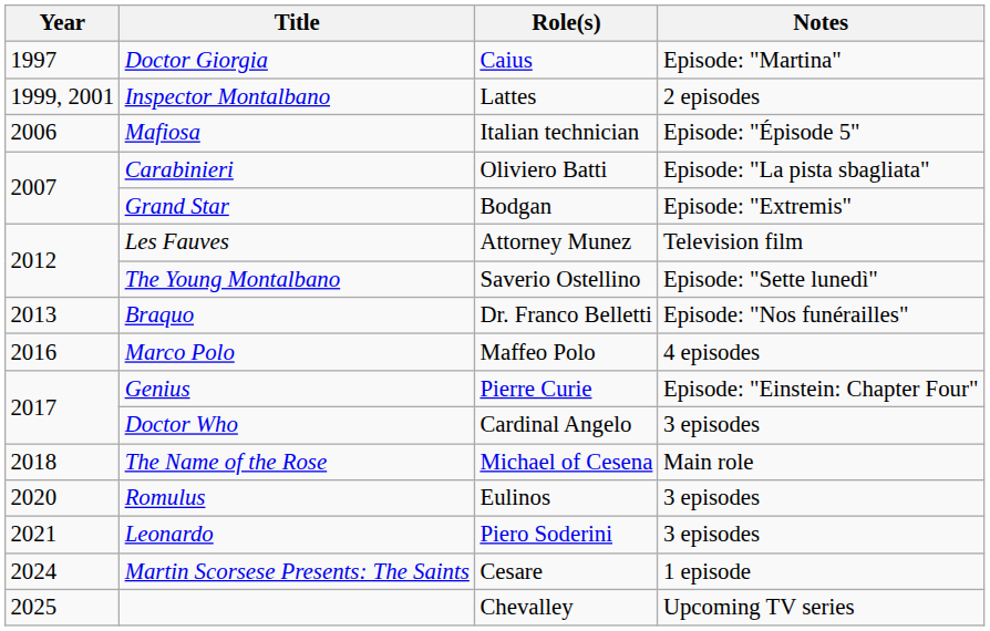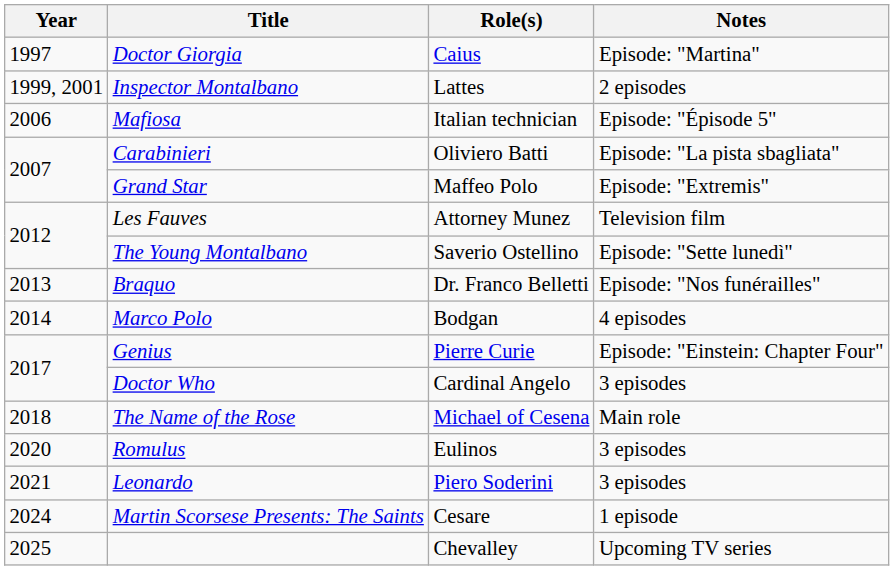Grand Star | Role(s): Bodgan -> Maffeo Polo
Marco Polo | Year: 2016 -> 2014
Marco Polo | Role(s): Maffeo Polo -> Bodgan
